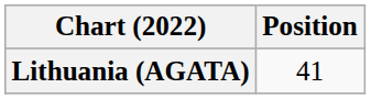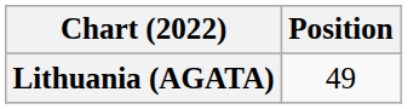Lithuania (AGATA) | Position: 41 -> 49
